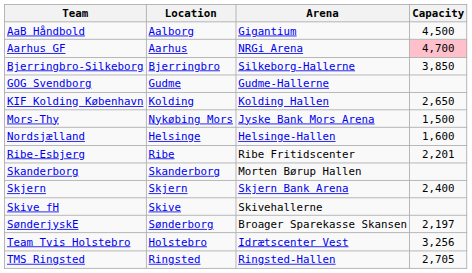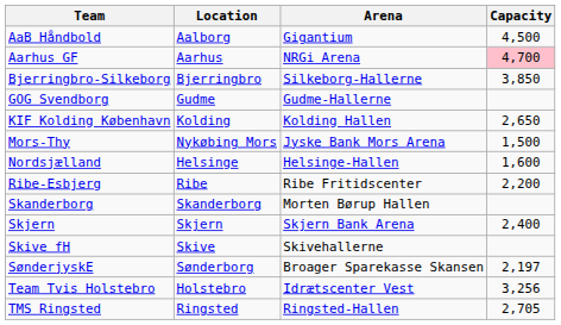Ribe-Esbjerg | Capacity: 2,201 -> 2,200
